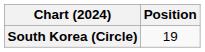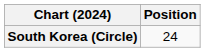South Korea (Circle) | Position: 19 -> 24
